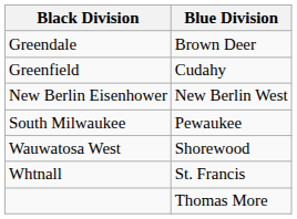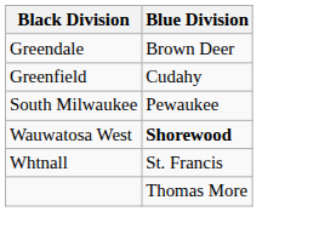- row: New Berlin Eisenhower | New Berlin West
Wauwatosa West | Blue Division: normal -> bold
